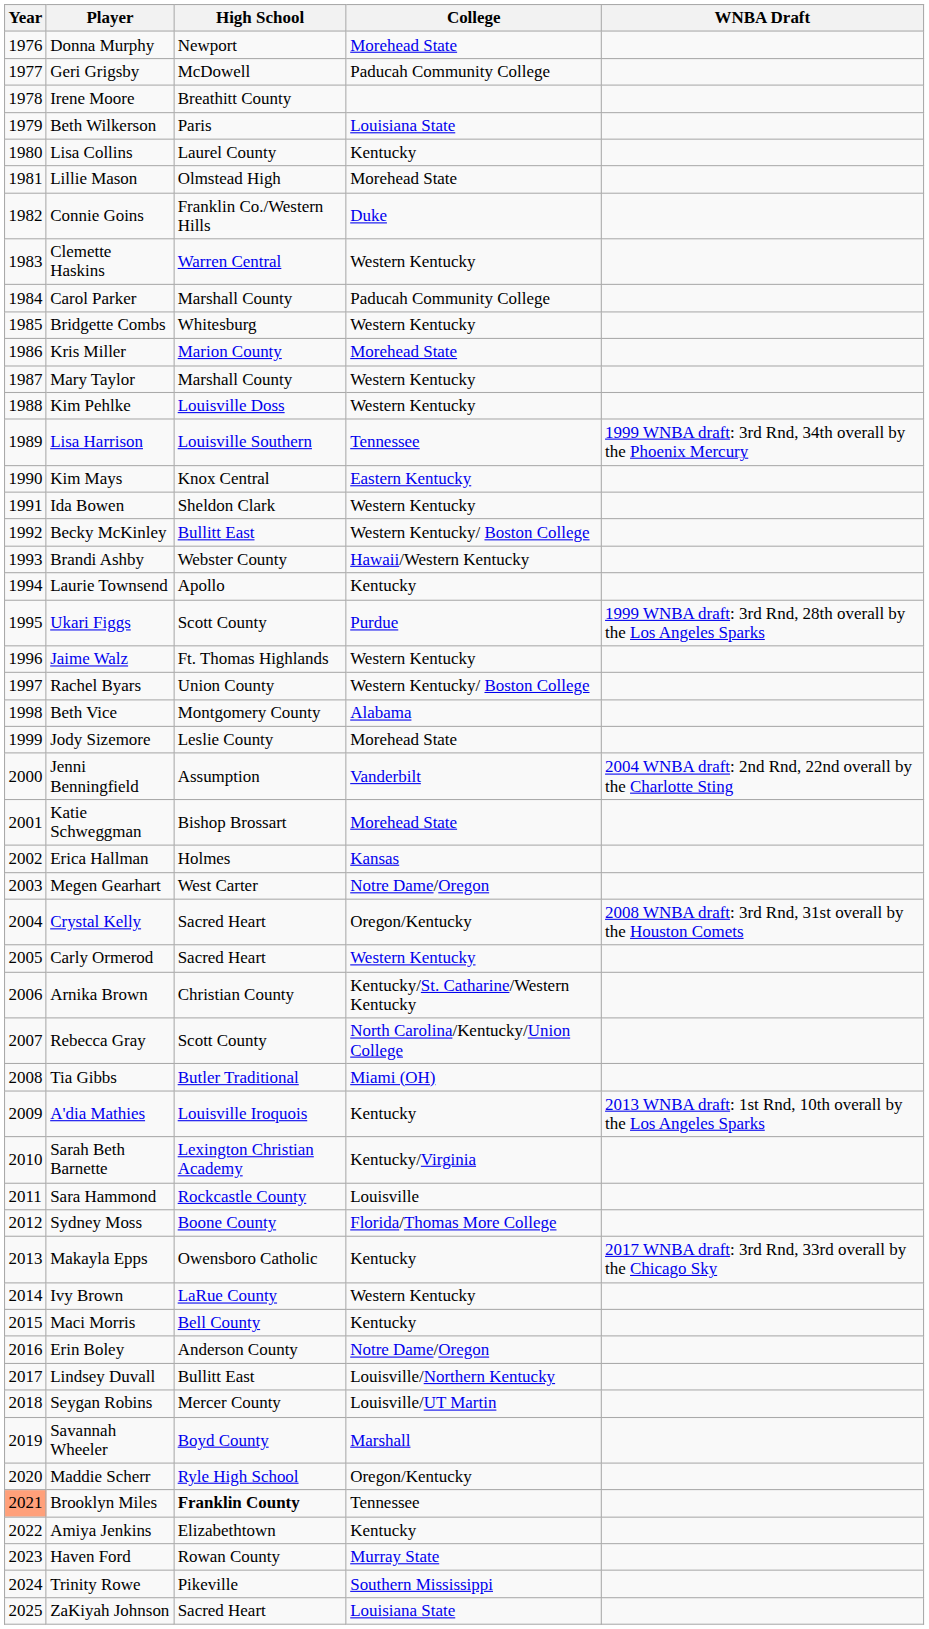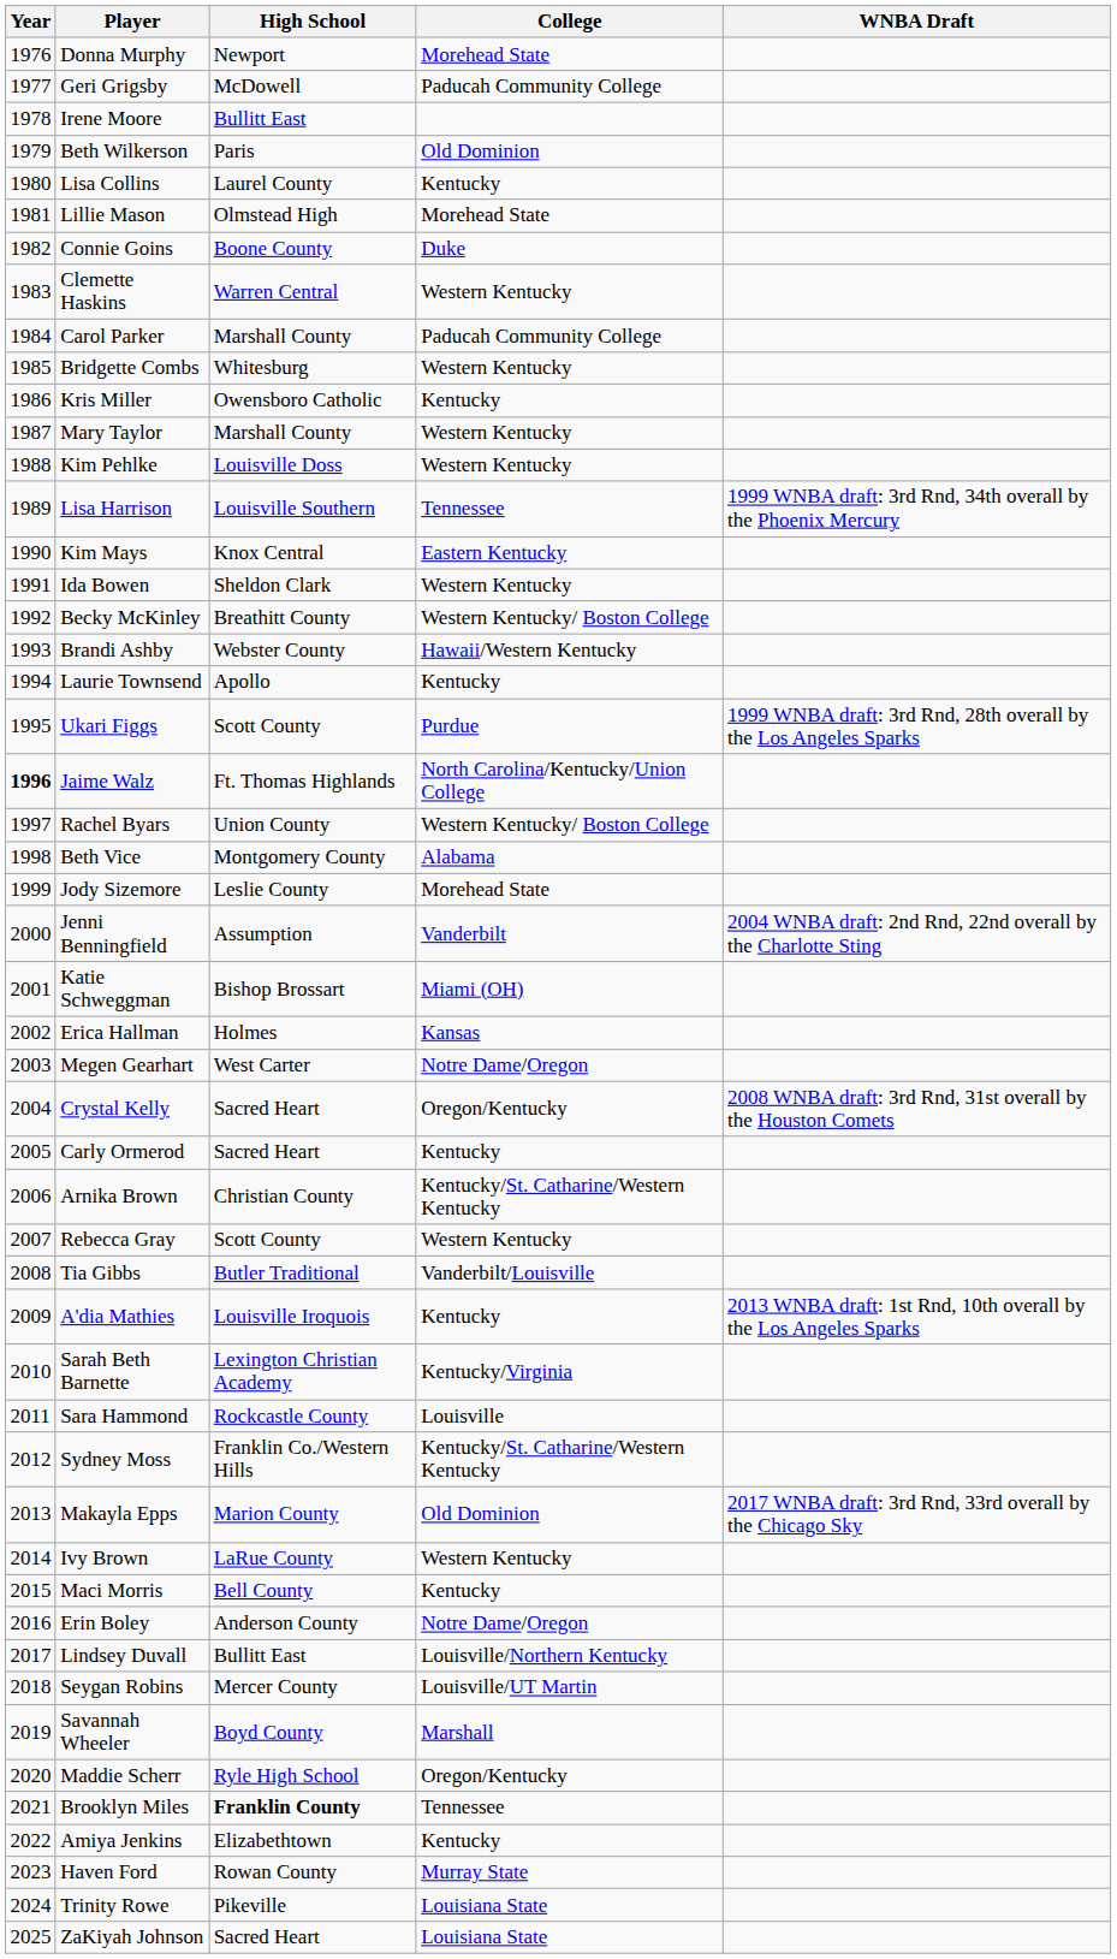Irene Moore | High School: Breathitt County -> Bullitt East
Beth Wilkerson | College: Louisiana State -> Old Dominion
Connie Goins | High School: Franklin Co./Western Hills -> Boone County
Kris Miller | High School: Marion County -> Owensboro Catholic
Kris Miller | College: Morehead State -> Kentucky
Becky McKinley | High School: Bullitt East -> Breathitt County
Jaime Walz | Year: normal -> bold
Jaime Walz | College: Western Kentucky -> North Carolina/Kentucky/Union College
Katie Schweggman | College: Morehead State -> Miami (OH)
Carly Ormerod | College: Western Kentucky -> Kentucky
Rebecca Gray | College: North Carolina/Kentucky/Union College -> Western Kentucky
Tia Gibbs | College: Miami (OH) -> Vanderbilt/Louisville
Sydney Moss | High School: Boone County -> Franklin Co./Western Hills
Sydney Moss | College: Florida/Thomas More College -> Kentucky/St. Catharine/Western Kentucky
Makayla Epps | High School: Owensboro Catholic -> Marion County
Makayla Epps | College: Kentucky -> Old Dominion
Brooklyn Miles | Year: lightsalmon background -> no background
Trinity Rowe | College: Southern Mississippi -> Louisiana State
